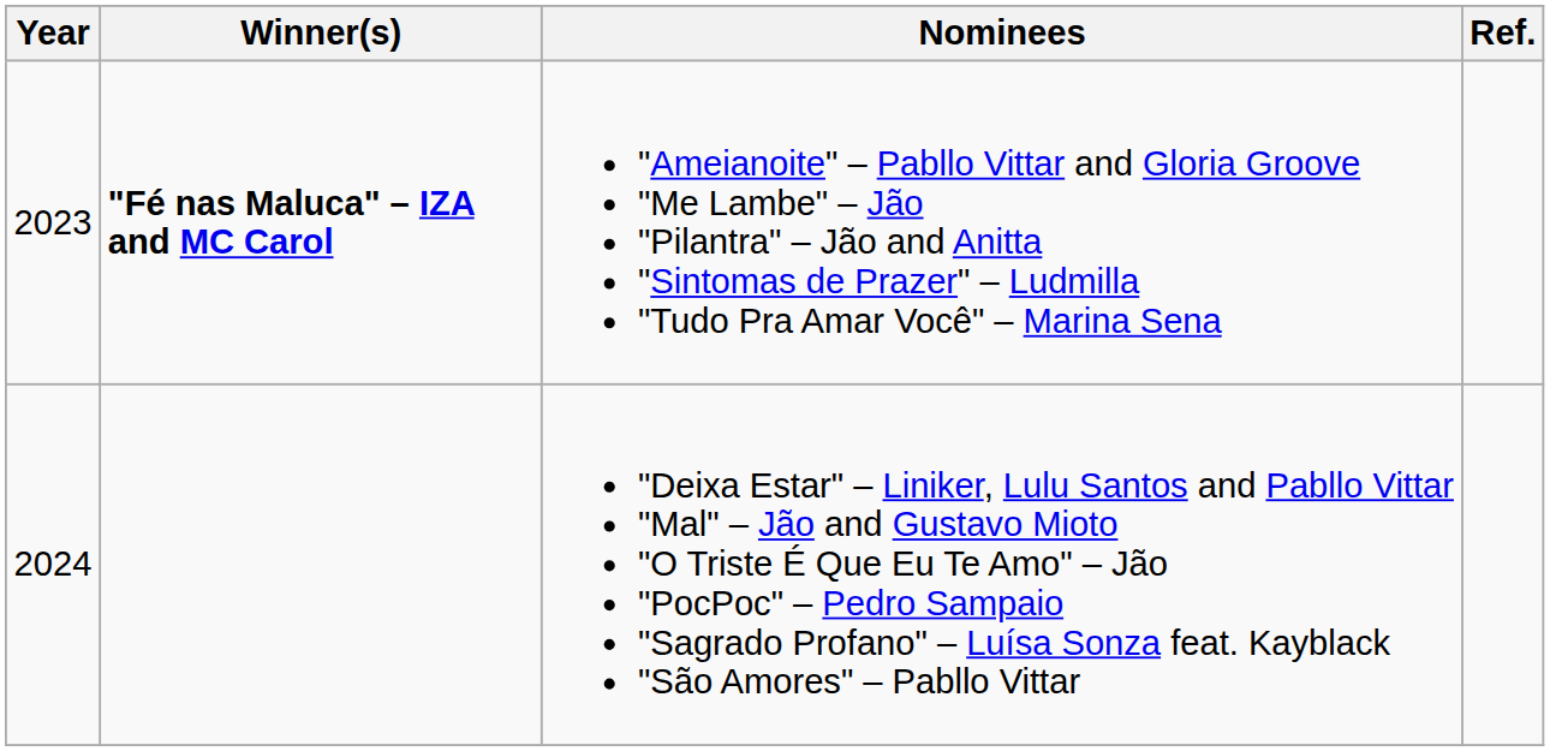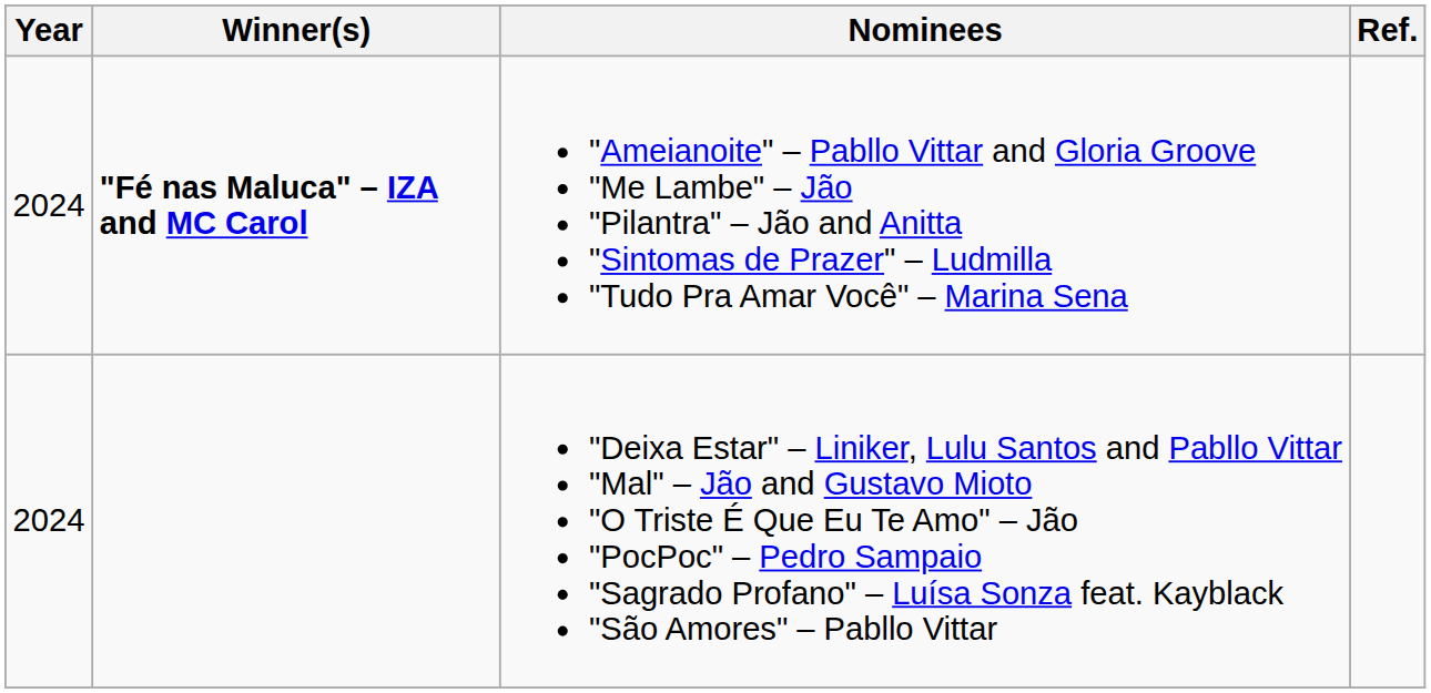"Fé nas Maluca" – IZA and MC Carol | Year: 2023 -> 2024
